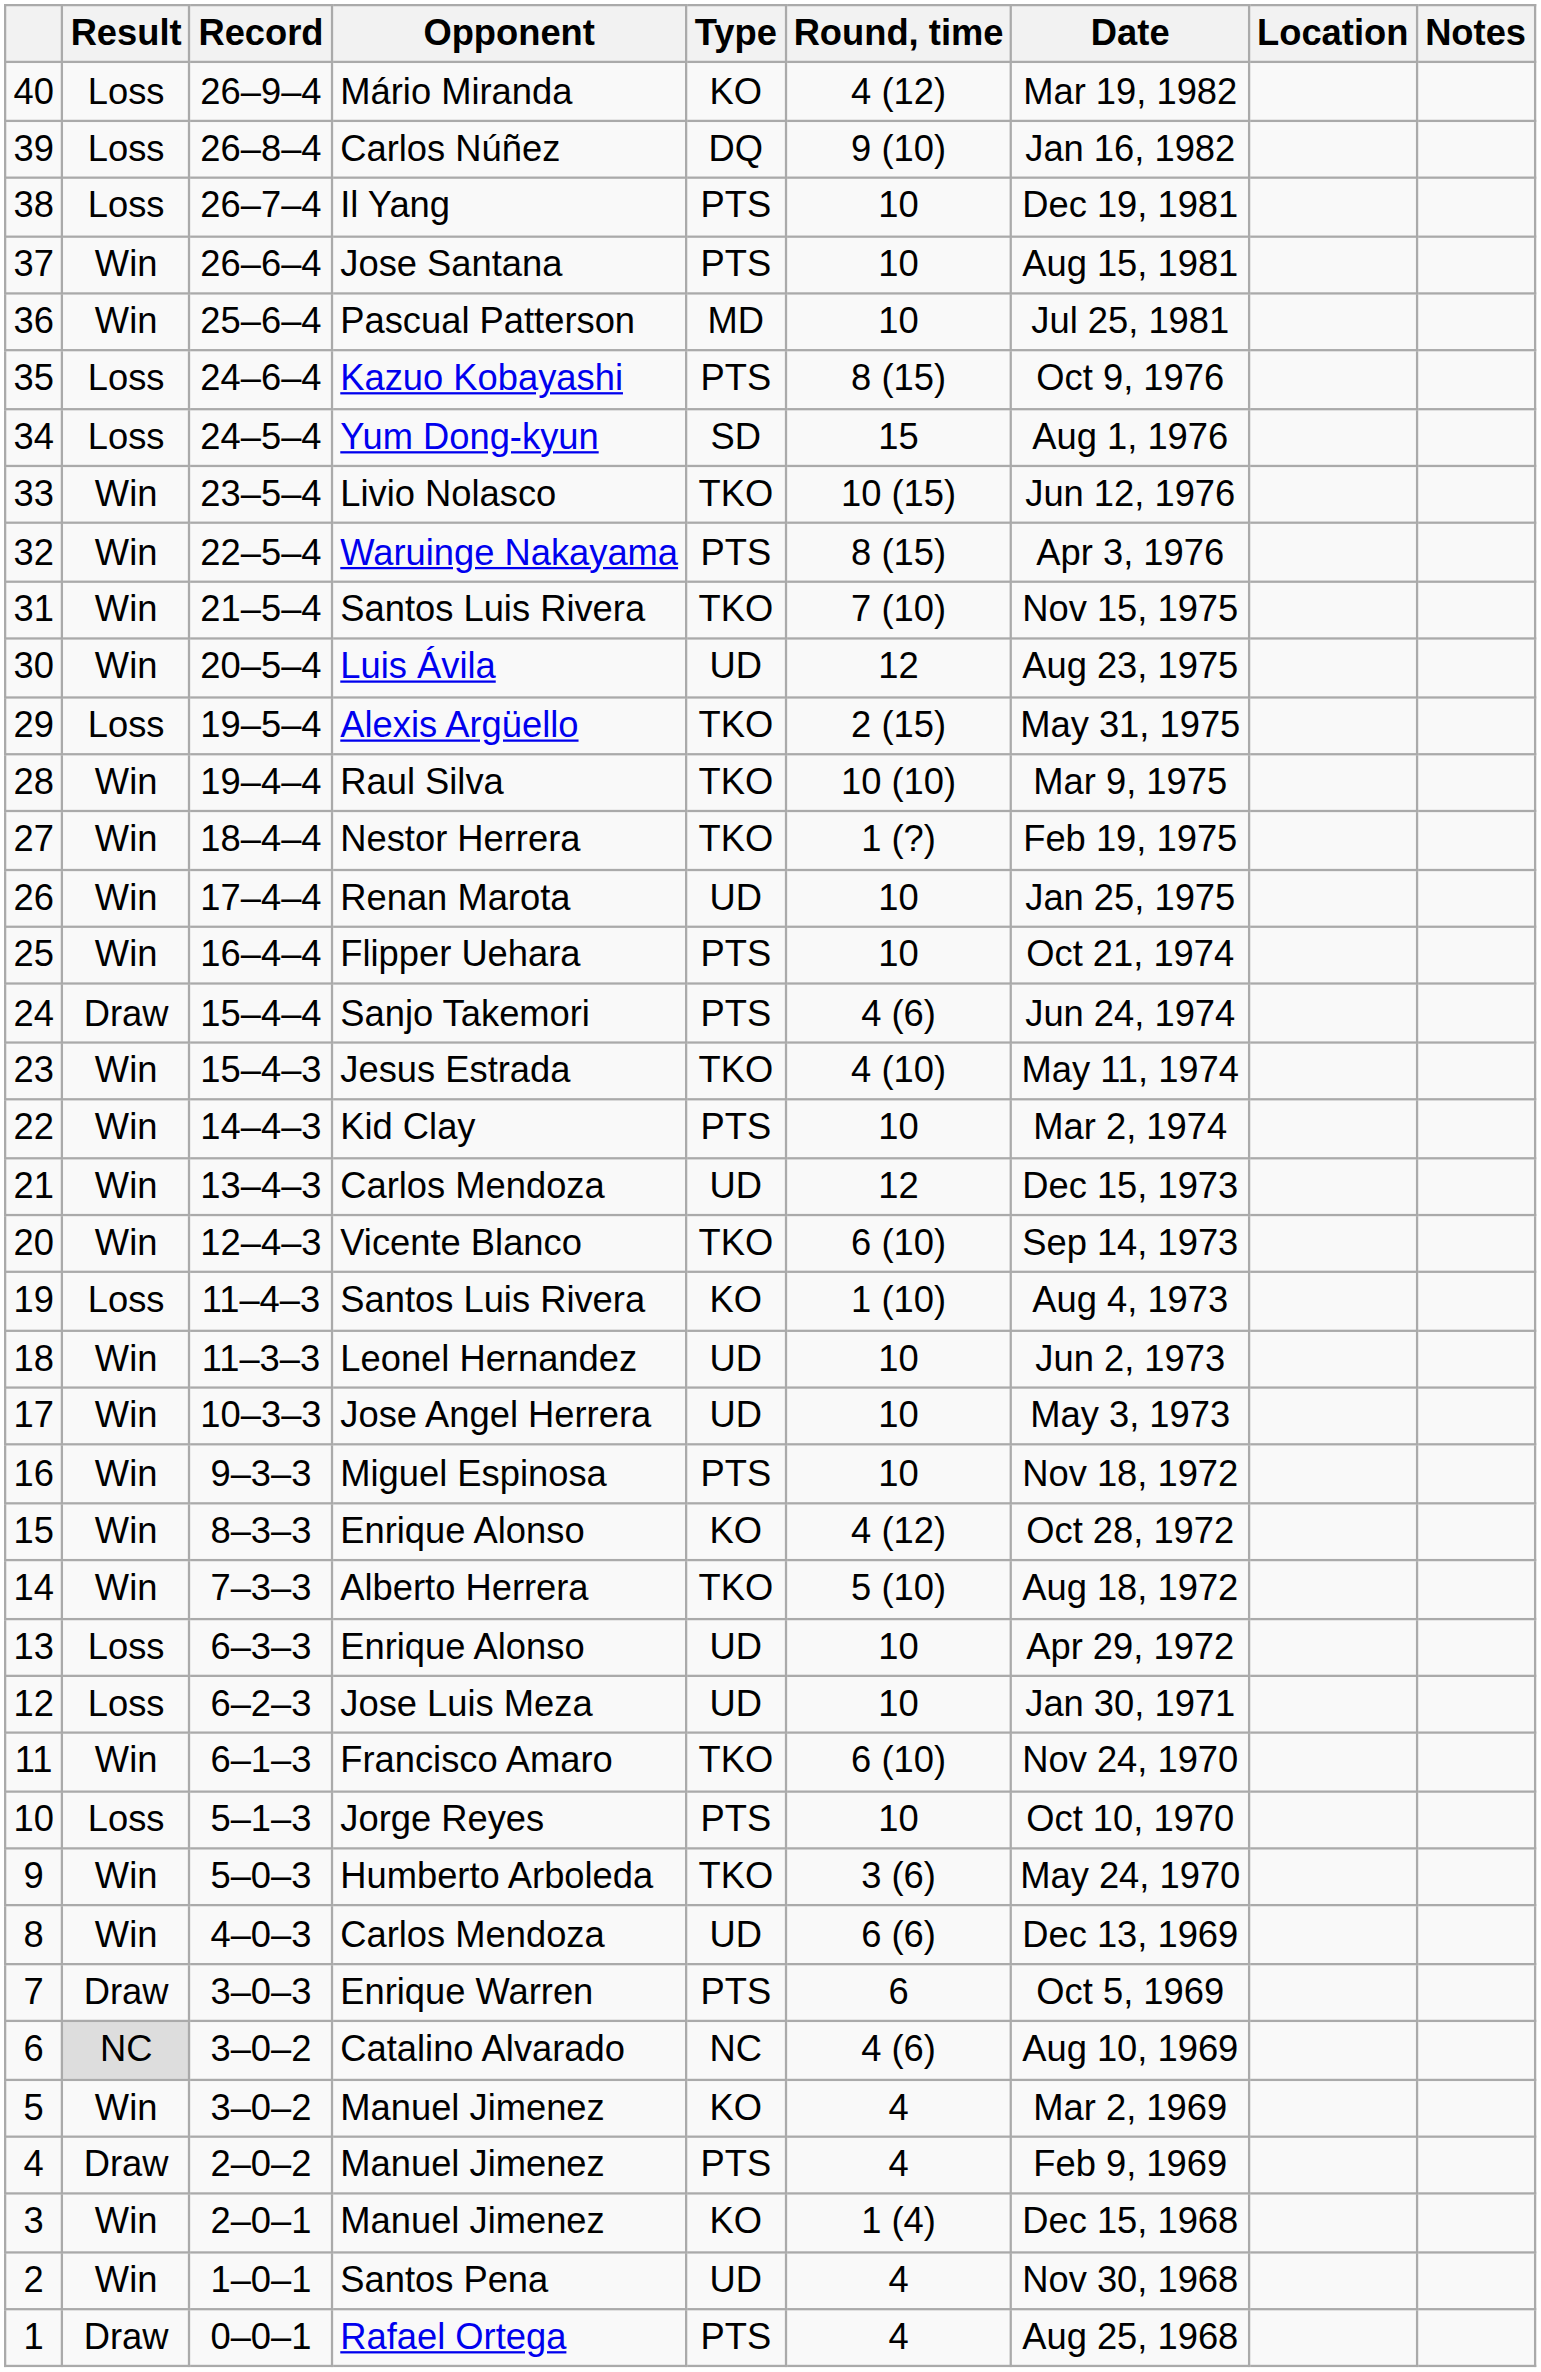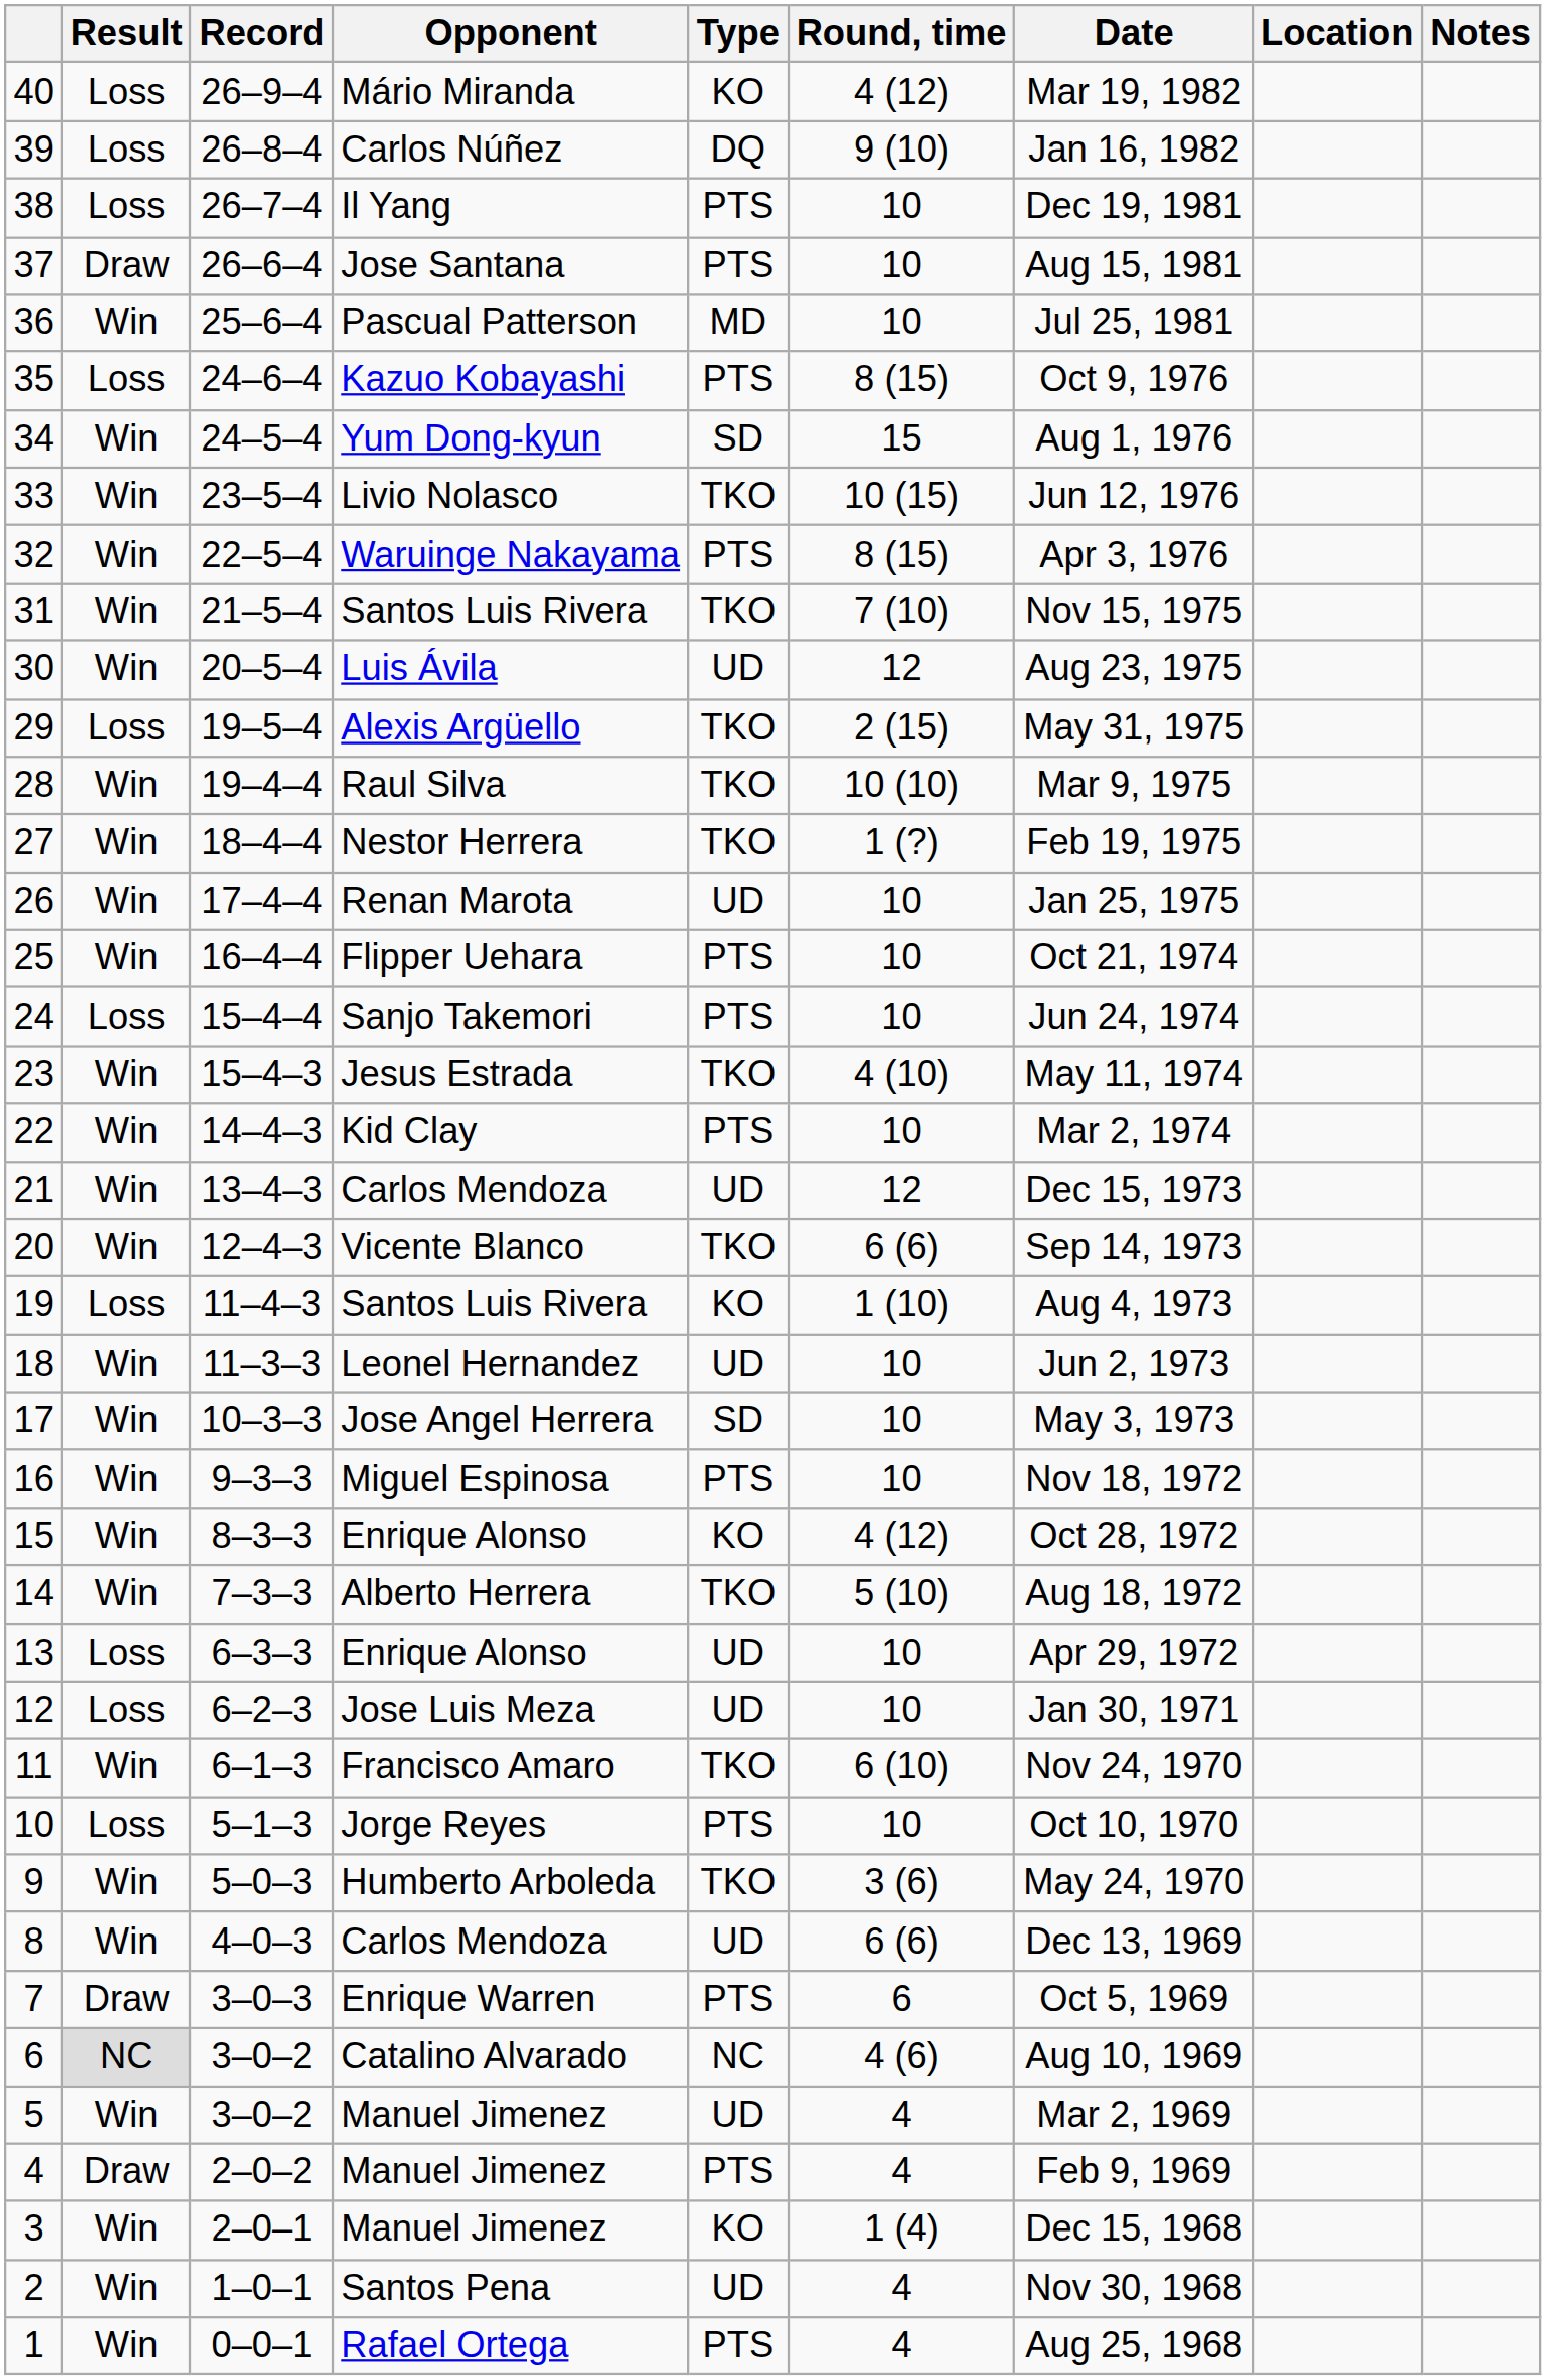37 | Result: Win -> Draw
34 | Result: Loss -> Win
24 | Result: Draw -> Loss
24 | Round, time: 4 (6) -> 10
20 | Round, time: 6 (10) -> 6 (6)
17 | Type: UD -> SD
5 | Type: KO -> UD
1 | Result: Draw -> Win
